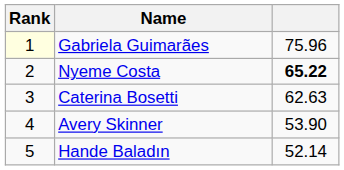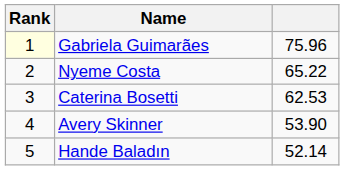Nyeme Costa | column 3: bold -> normal
Caterina Bosetti | column 3: 62.63 -> 62.53
